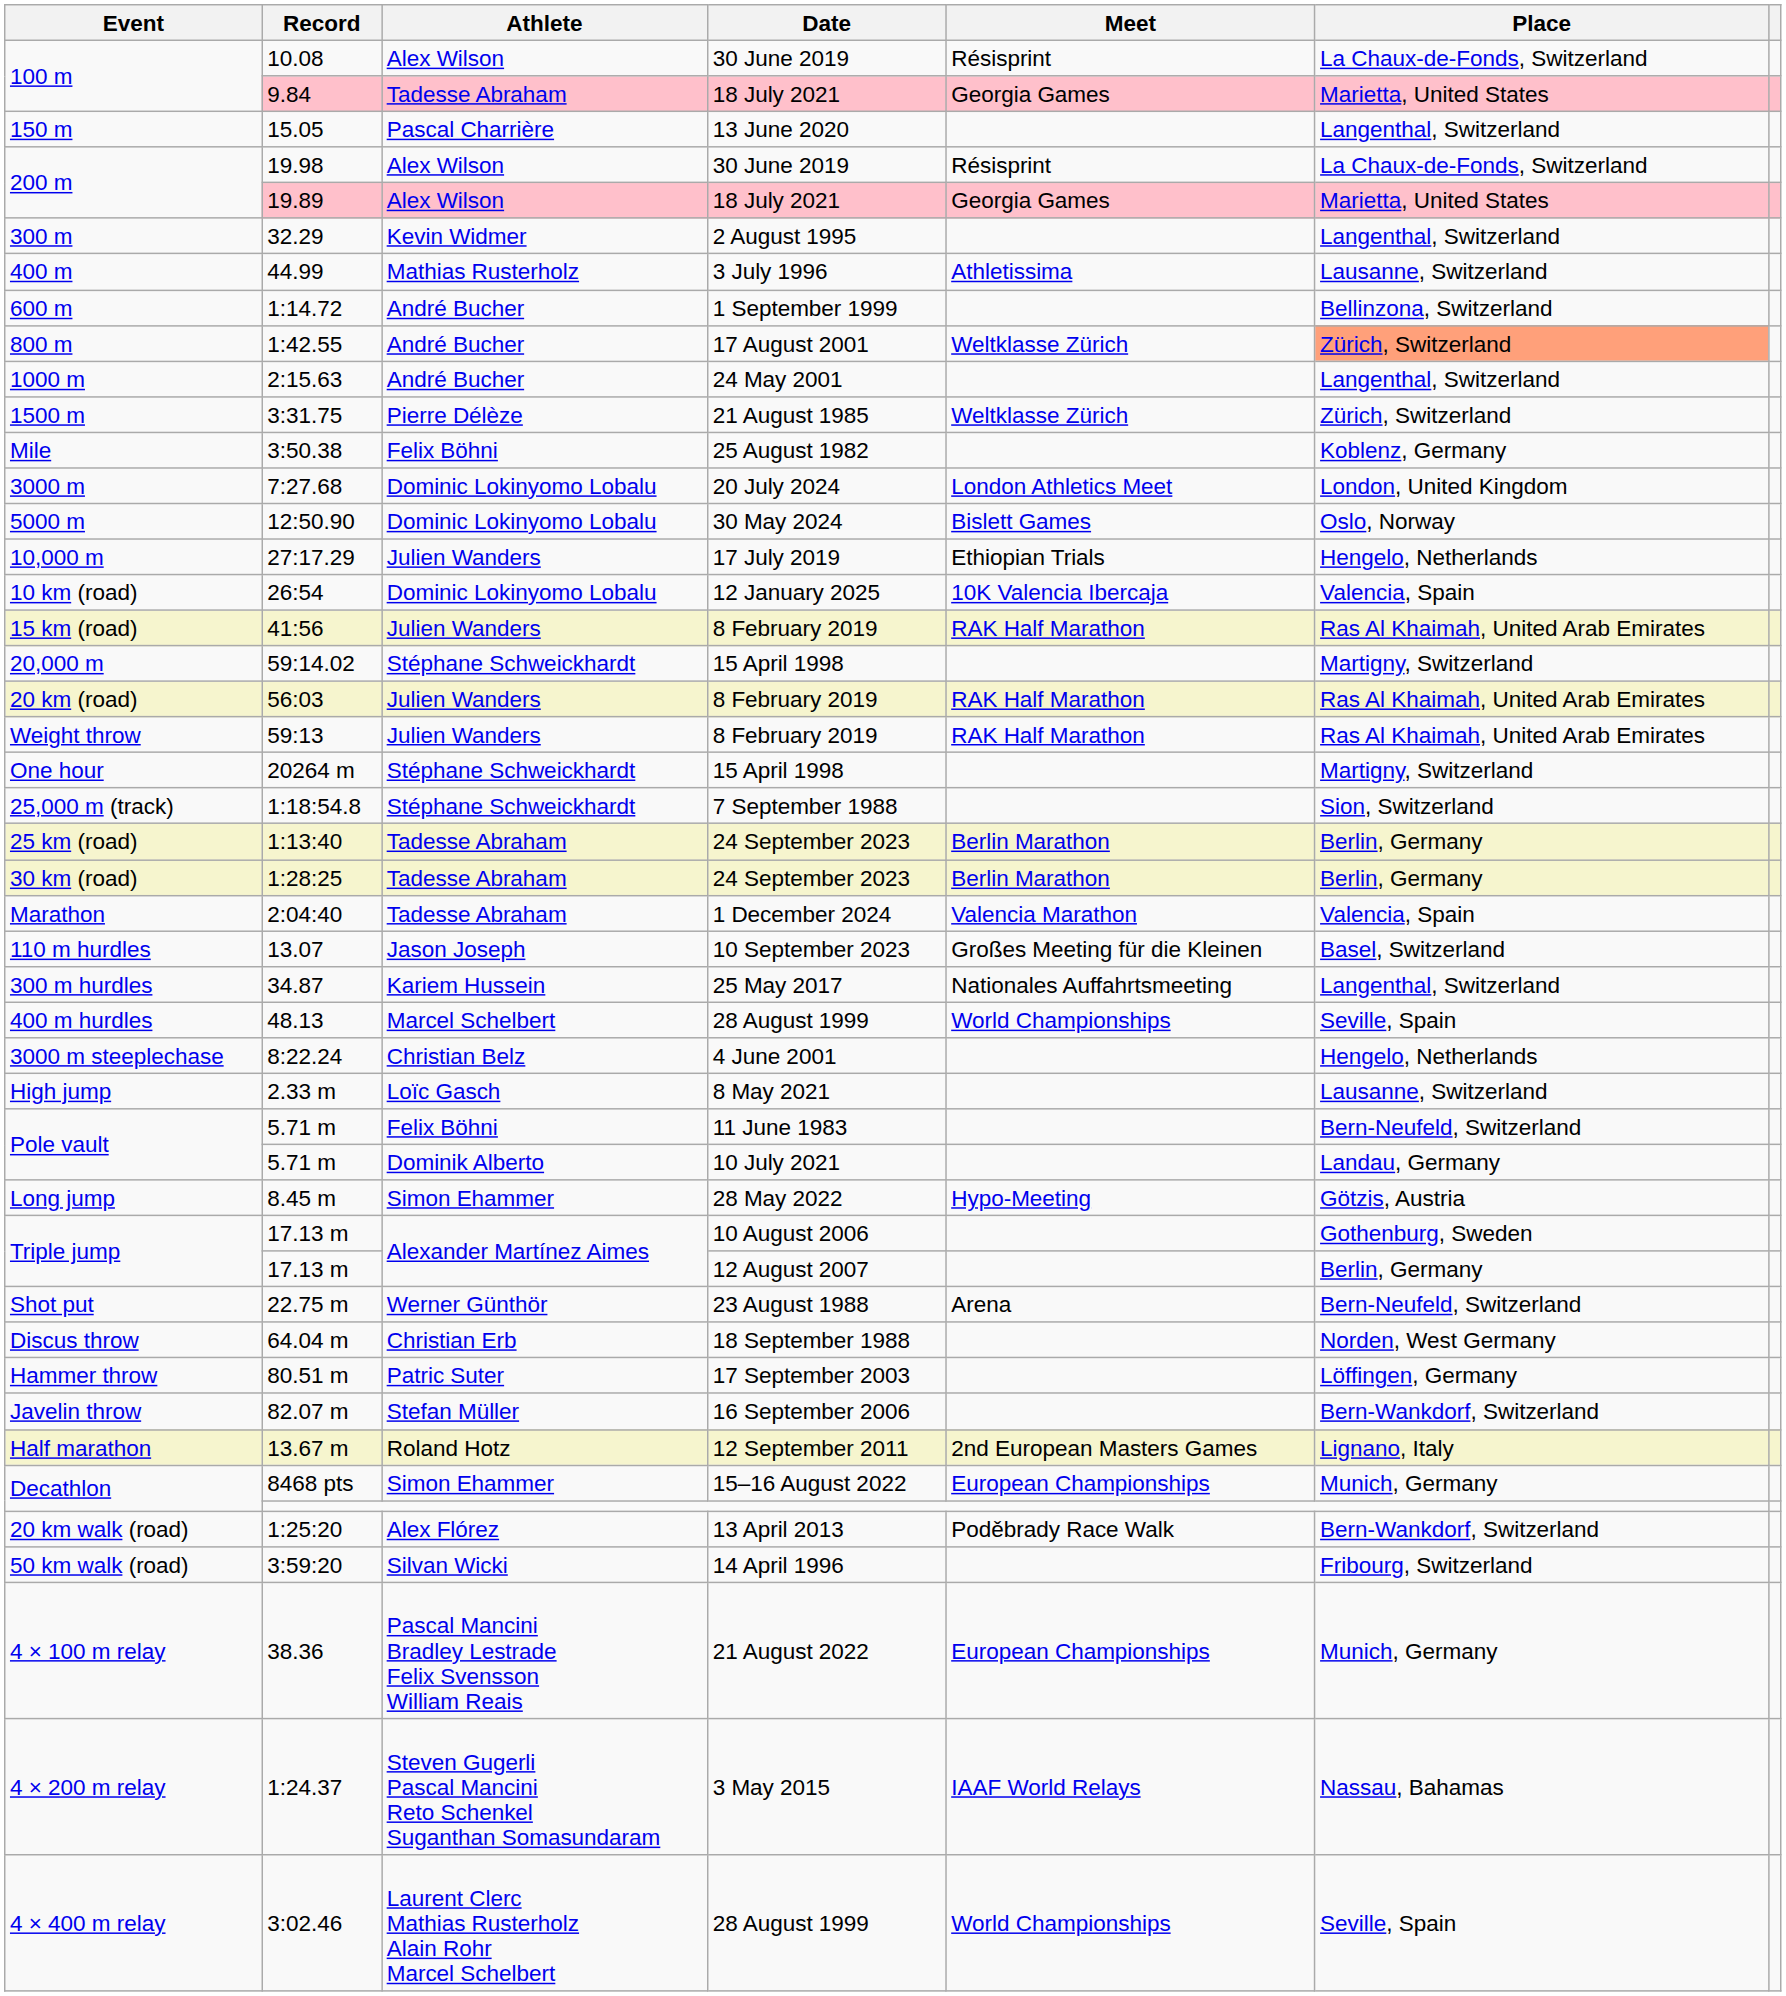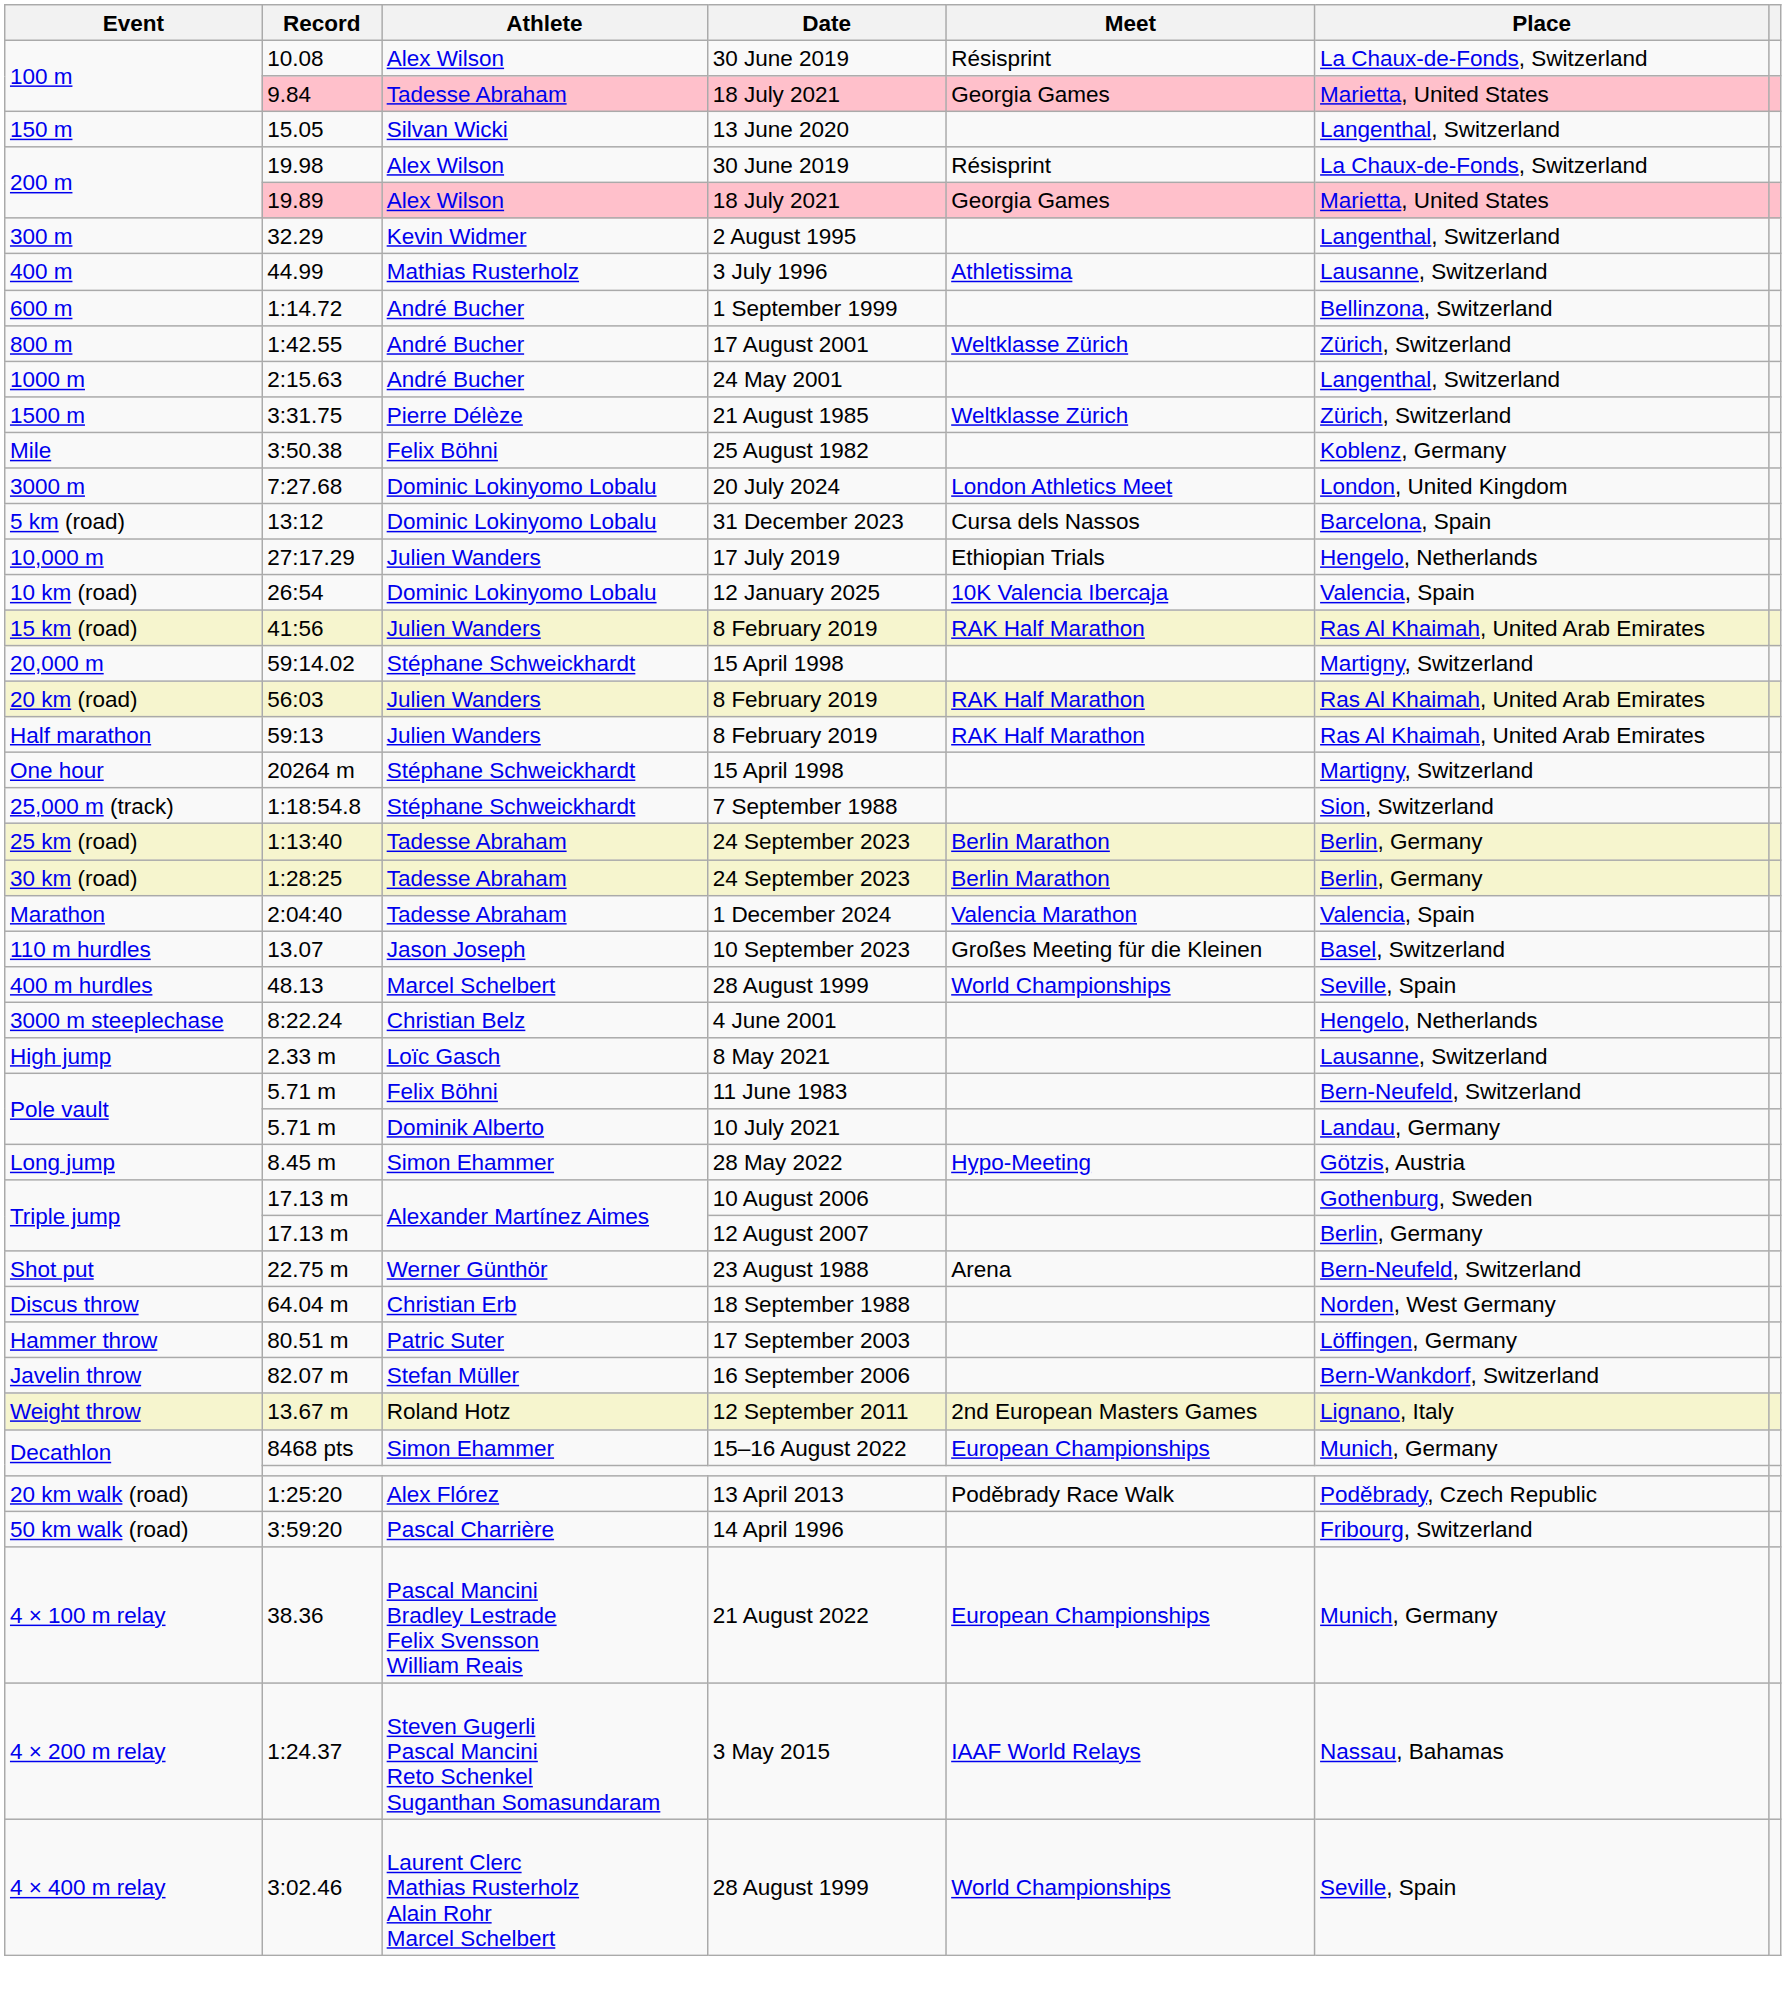15.05 | Athlete: Pascal Charrière -> Silvan Wicki
1:42.55 | Place: lightsalmon background -> no background
- row: 5000 m | 12:50.90 | Dominic Lokinyomo Lobalu | 30 May 2024 | Bislett Games | Oslo, Norway
+ row: 5 km (road) | 13:12 | Dominic Lokinyomo Lobalu | 31 December 2023 | Cursa dels Nassos | Barcelona, Spain
59:13 | Event: Weight throw -> Half marathon
- row: 300 m hurdles | 34.87 | Kariem Hussein | 25 May 2017 | Nationales Auffahrtsmeeting | Langenthal, Switzerland
13.67 m | Event: Half marathon -> Weight throw
1:25:20 | Place: Bern-Wankdorf, Switzerland -> Poděbrady, Czech Republic
3:59:20 | Athlete: Silvan Wicki -> Pascal Charrière
